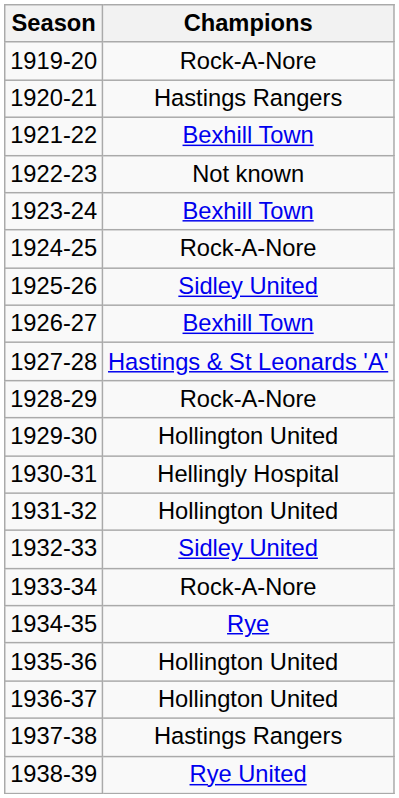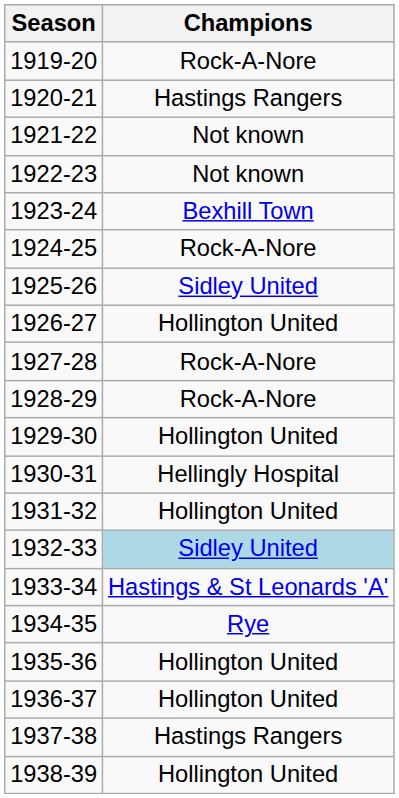1921-22 | Champions: Bexhill Town -> Not known
1926-27 | Champions: Bexhill Town -> Hollington United
1927-28 | Champions: Hastings & St Leonards 'A' -> Rock-A-Nore
1932-33 | Champions: no background -> lightblue background
1933-34 | Champions: Rock-A-Nore -> Hastings & St Leonards 'A'
1938-39 | Champions: Rye United -> Hollington United
